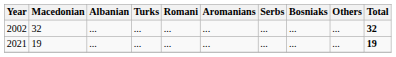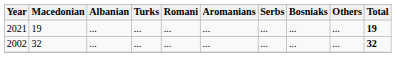rows swapped: 2002 <-> 2021
